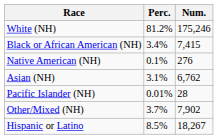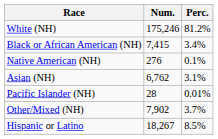columns swapped: Num. <-> Perc.
